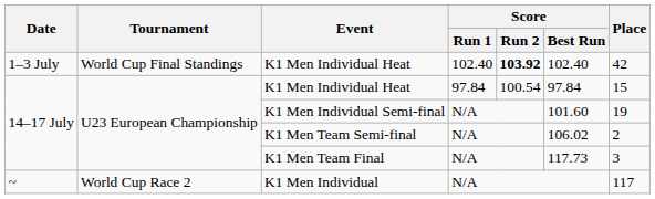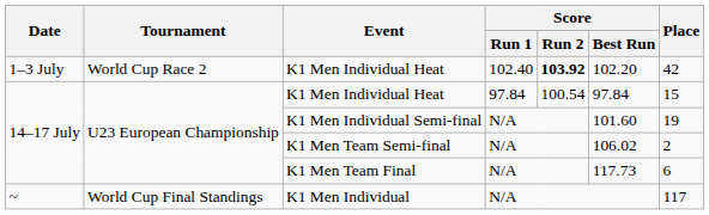1–3 July / K1 Men Individual Heat | Tournament: World Cup Final Standings -> World Cup Race 2
1–3 July / K1 Men Individual Heat | Score / Best Run: 102.40 -> 102.20
K1 Men Team Final | Place: 3 -> 6
K1 Men Individual | Tournament: World Cup Race 2 -> World Cup Final Standings
